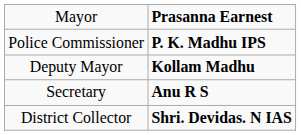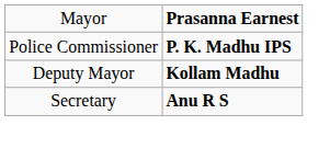- row: District Collector | Shri. Devidas. N IAS
